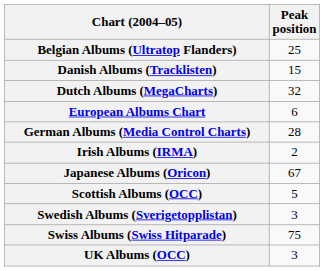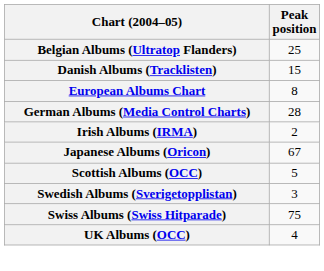- row: Dutch Albums (MegaCharts) | 32
European Albums Chart | Peak position: 6 -> 8
UK Albums (OCC) | Peak position: 3 -> 4
